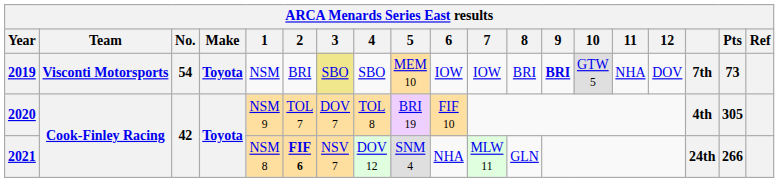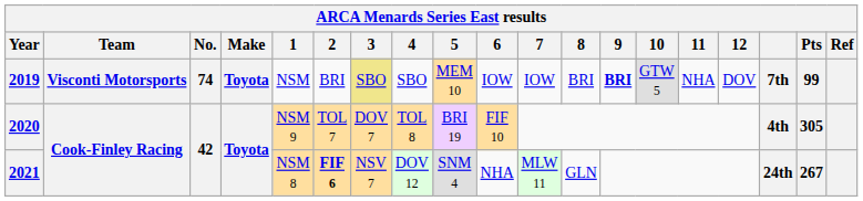2019 | No.: 54 -> 74
2019 | Pts: 73 -> 99
2021 | Pts: 266 -> 267
